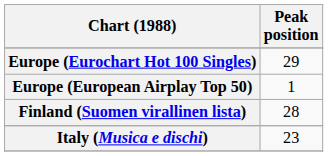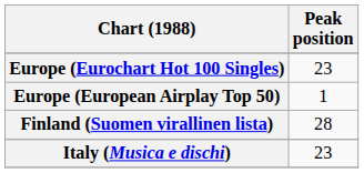Europe (Eurochart Hot 100 Singles) | Peak position: 29 -> 23
